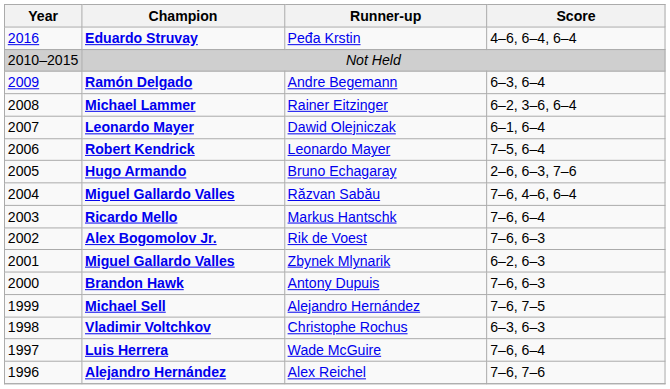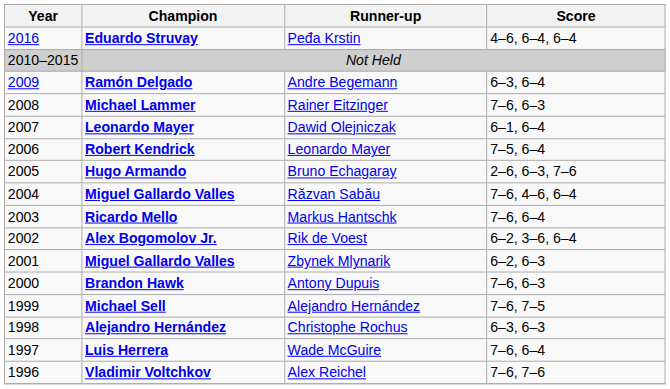Rainer Eitzinger | Score: 6–2, 3–6, 6–4 -> 7–6, 6–3
Rik de Voest | Score: 7–6, 6–3 -> 6–2, 3–6, 6–4
Christophe Rochus | Champion: Vladimir Voltchkov -> Alejandro Hernández
Alex Reichel | Champion: Alejandro Hernández -> Vladimir Voltchkov
